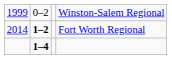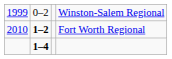Fort Worth Regional | column 1: 2014 -> 2010
